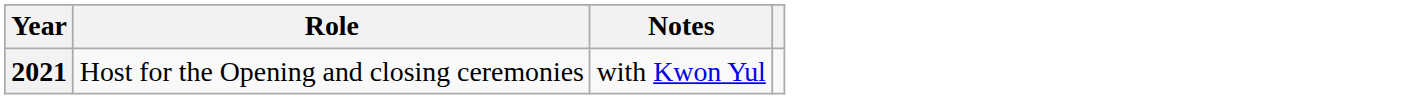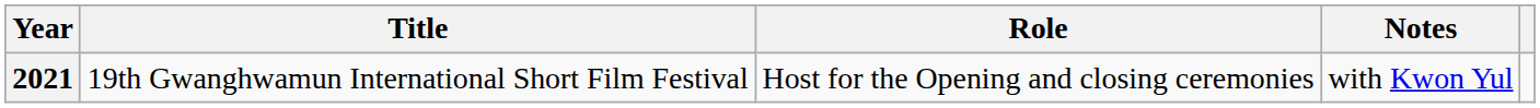+ column: Title | 19th Gwanghwamun International Short Film Festival
